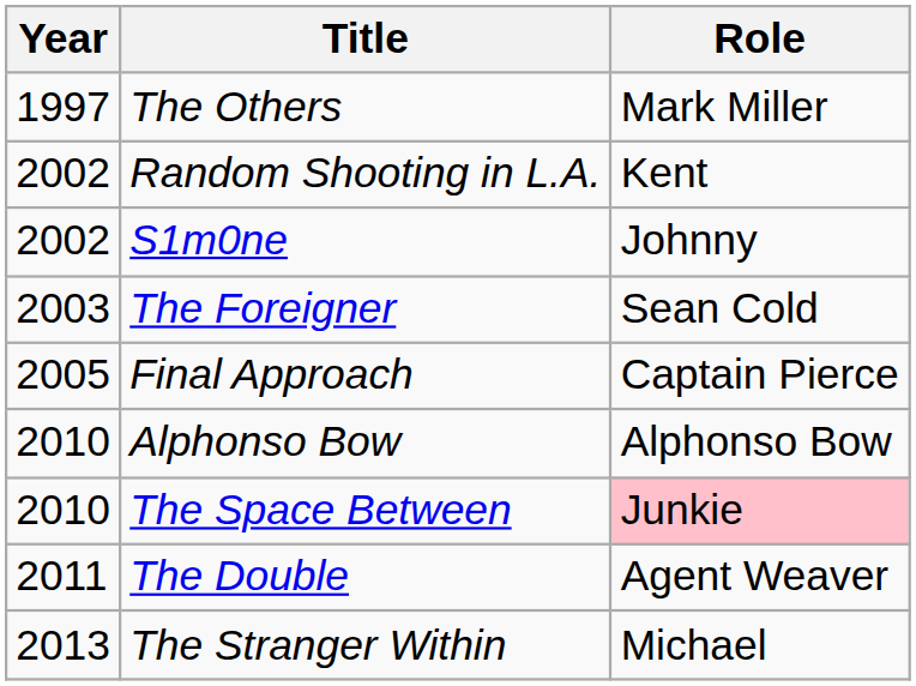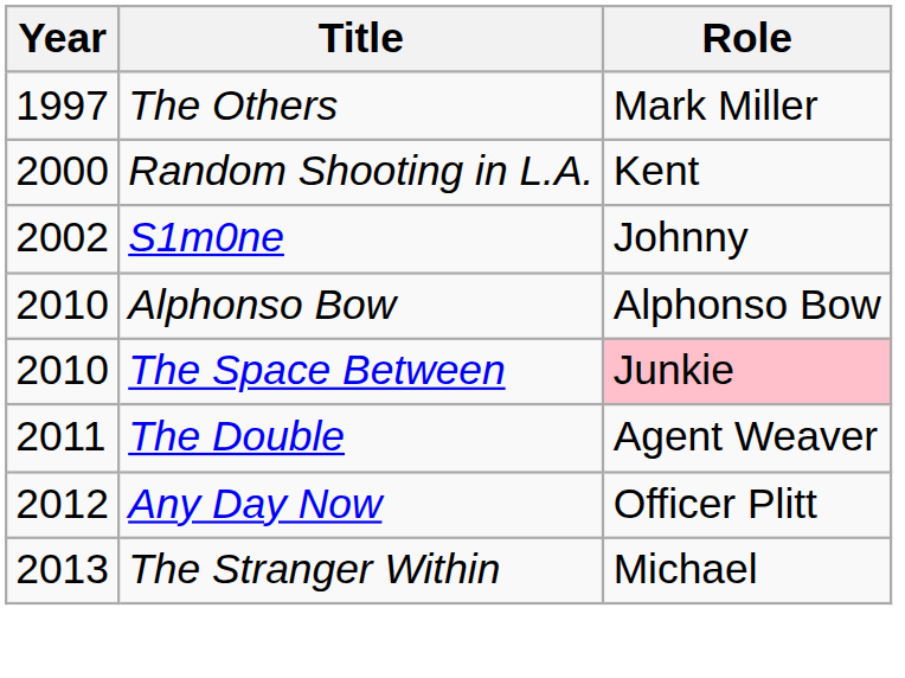Random Shooting in L.A. | Year: 2002 -> 2000
- row: 2003 | The Foreigner | Sean Cold
- row: 2005 | Final Approach | Captain Pierce
+ row: 2012 | Any Day Now | Officer Plitt
